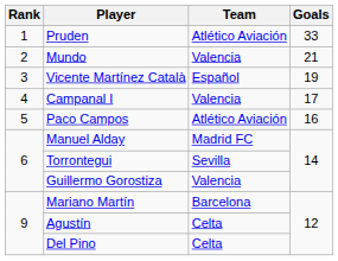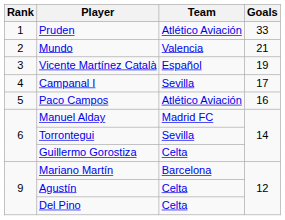Campanal I | Team: Valencia -> Sevilla
Guillermo Gorostiza | Team: Valencia -> Celta
